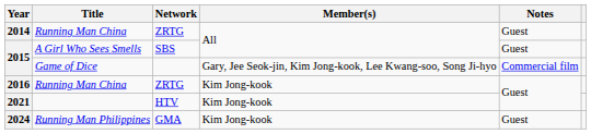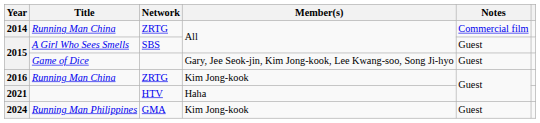2014 | Notes: Guest -> Commercial film
2015 / Game of Dice | Notes: Commercial film -> Guest
2021 | Member(s): Kim Jong-kook -> Haha
